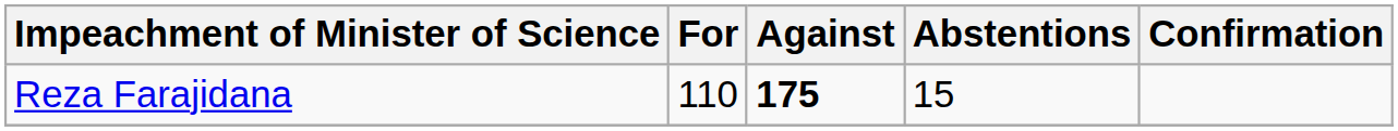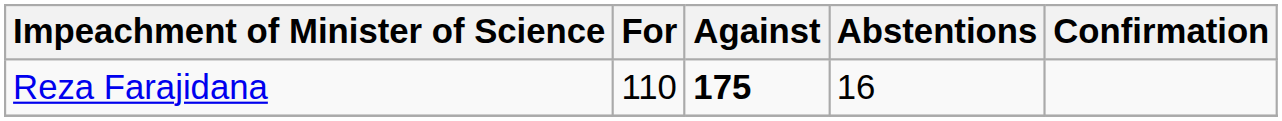Reza Farajidana | Abstentions: 15 -> 16
